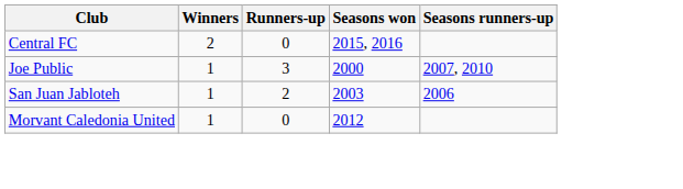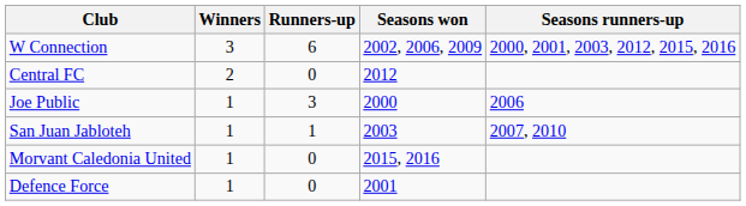+ row: W Connection | 3 | 6 | 2002, 2006, 2009 | 2000, 2001, 2003, 2012, 2015, 2016
Central FC | Seasons won: 2015, 2016 -> 2012
Joe Public | Seasons runners-up: 2007, 2010 -> 2006
San Juan Jabloteh | Runners-up: 2 -> 1
San Juan Jabloteh | Seasons runners-up: 2006 -> 2007, 2010
Morvant Caledonia United | Seasons won: 2012 -> 2015, 2016
+ row: Defence Force | 1 | 0 | 2001
